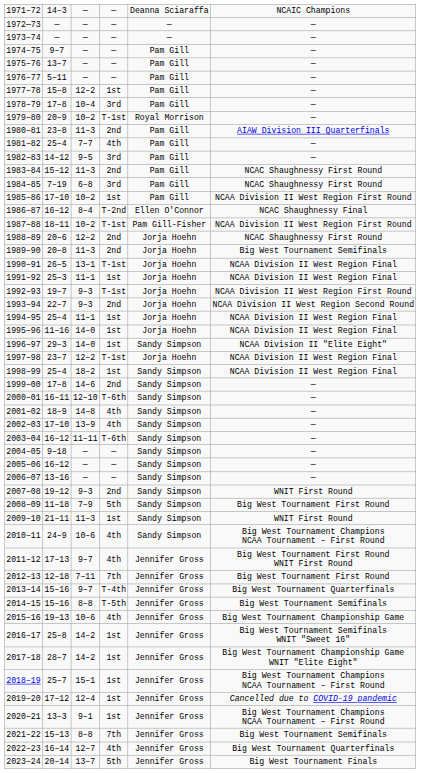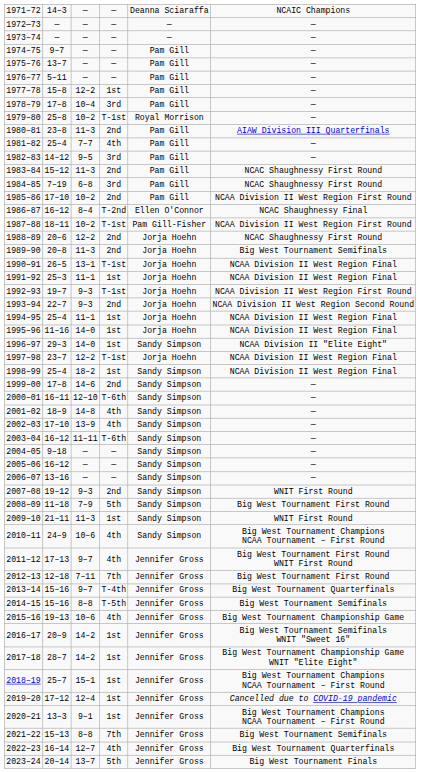1979–80 | column 2: 20–9 -> 25–8
1985–86 | column 4: 1st -> 2nd
2016–17 | column 2: 25–8 -> 20–9
